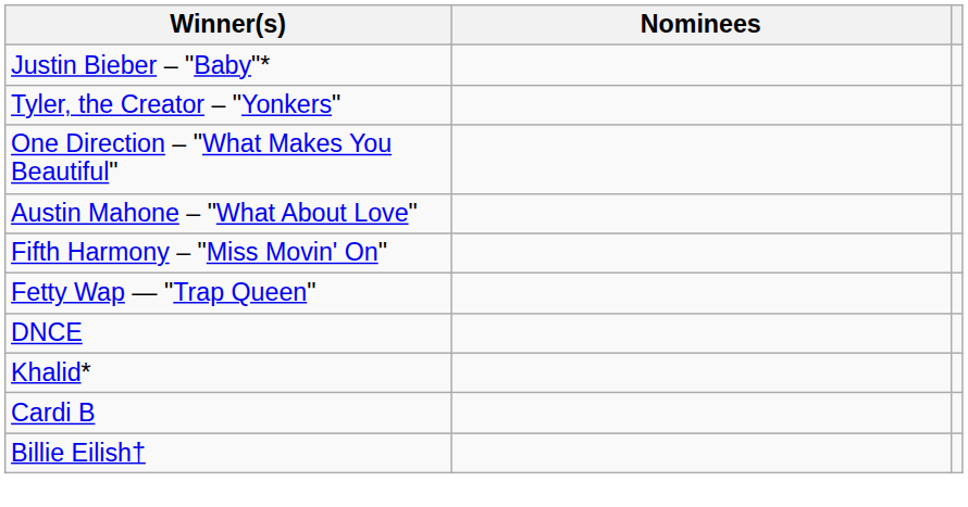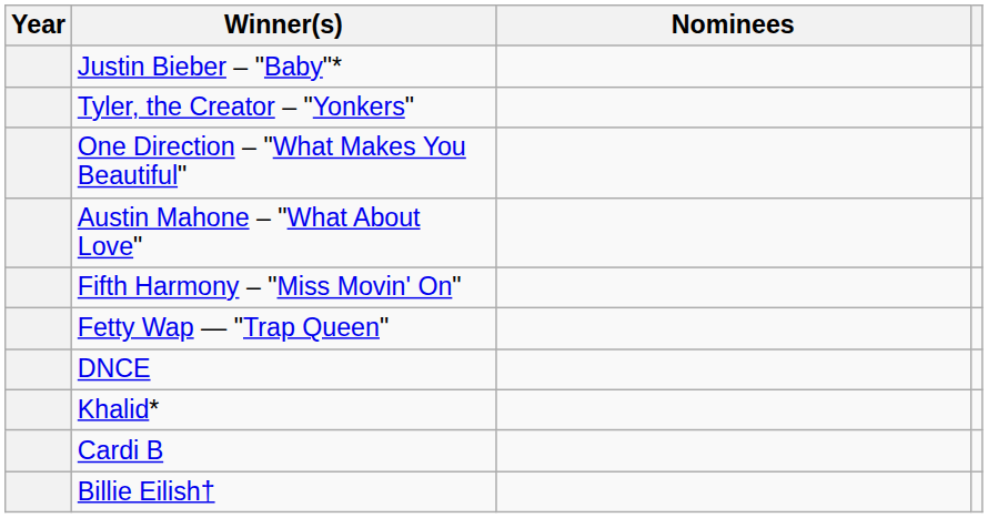+ column: Year
